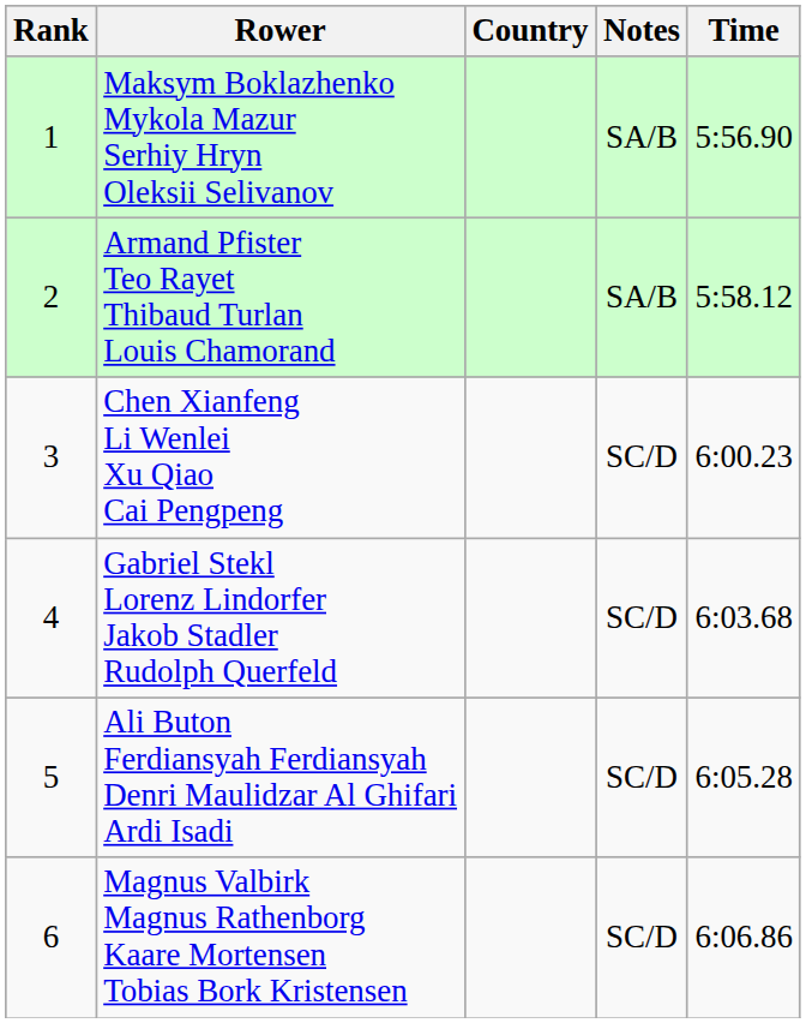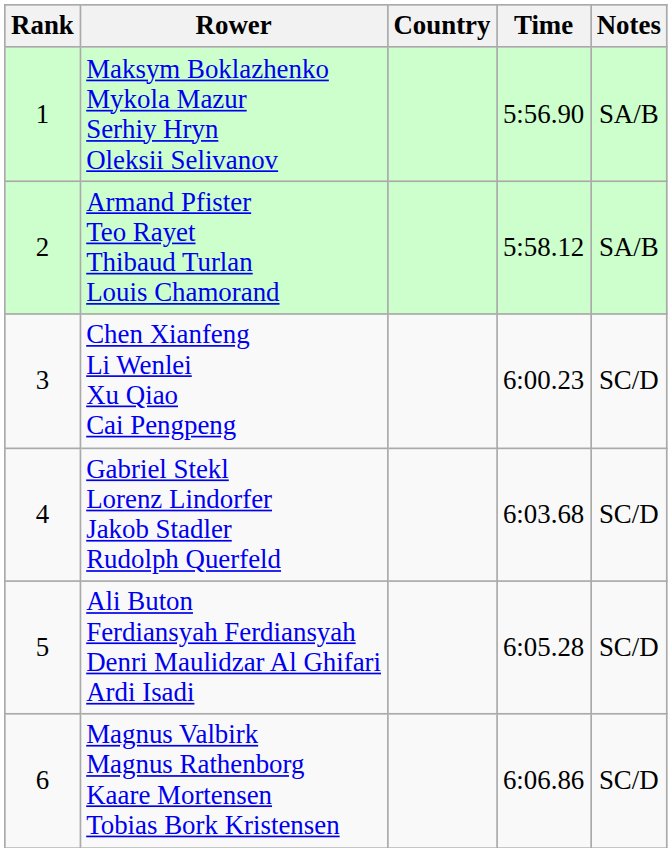columns swapped: Time <-> Notes
